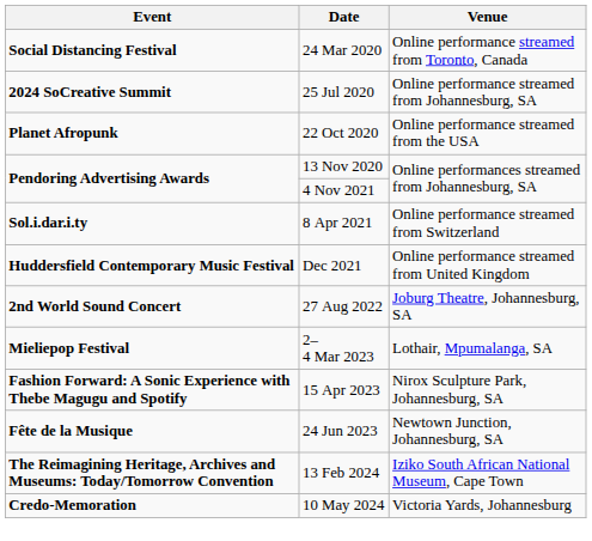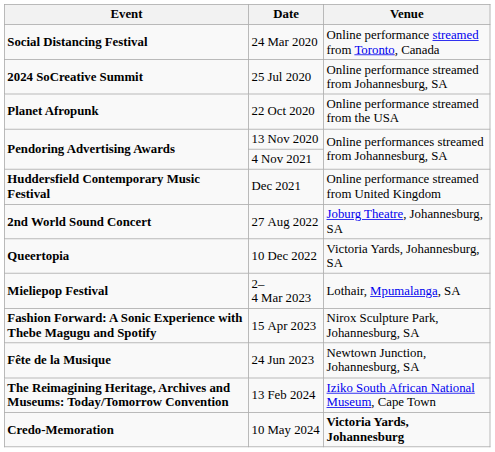- row: Sol.i.dar.i.ty | 8 Apr 2021 | Online performance streamed from Switzerland
+ row: Queertopia | 10 Dec 2022 | Victoria Yards, Johannesburg, SA
10 May 2024 | Venue: normal -> bold
